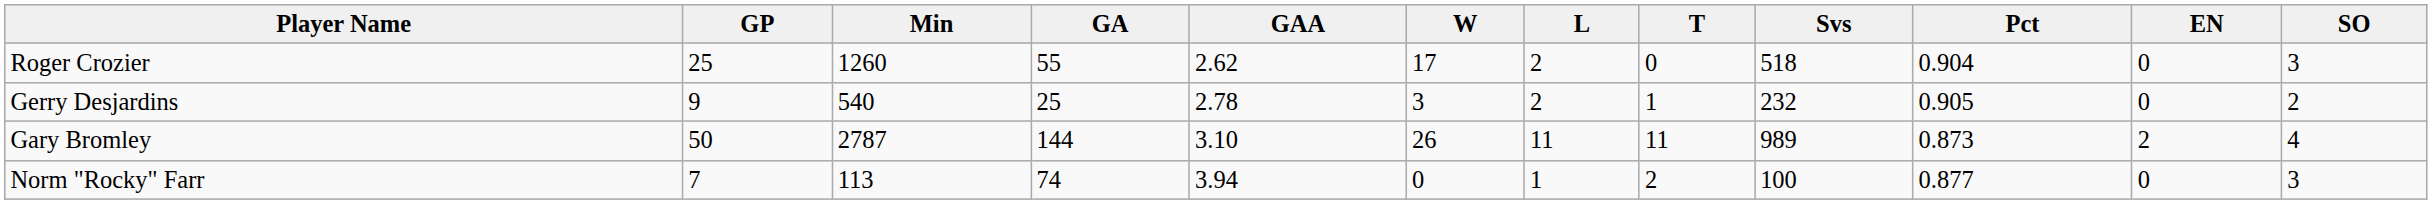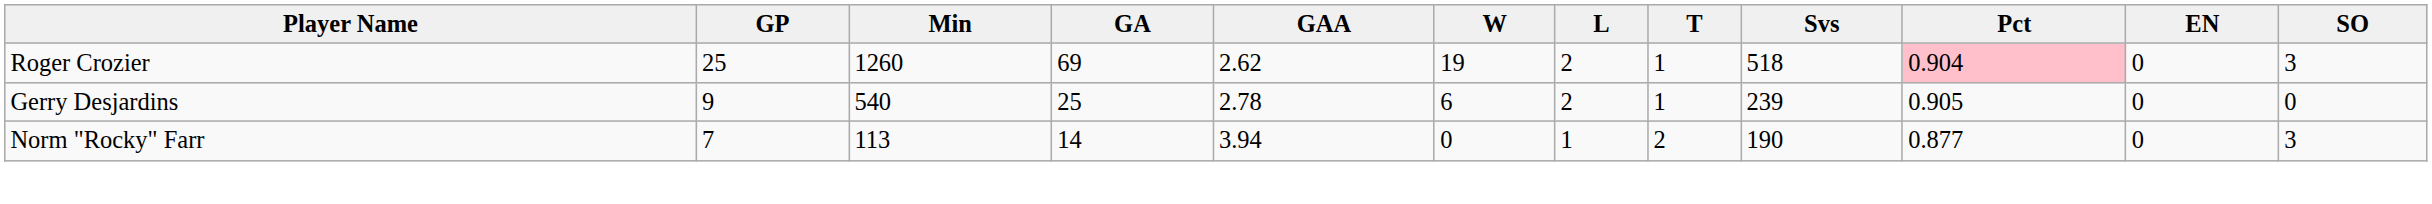Roger Crozier | GA: 55 -> 69
Roger Crozier | W: 17 -> 19
Roger Crozier | T: 0 -> 1
Roger Crozier | Pct: no background -> pink background
Gerry Desjardins | W: 3 -> 6
Gerry Desjardins | Svs: 232 -> 239
Gerry Desjardins | SO: 2 -> 0
- row: Gary Bromley | 50 | 2787 | 144 | 3.10 | 26 | 11 | 11 | 989 | 0.873 | 2 | 4
Norm "Rocky" Farr | GA: 74 -> 14
Norm "Rocky" Farr | Svs: 100 -> 190
